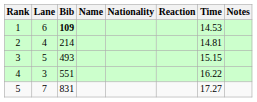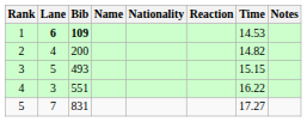1 | Lane: normal -> bold
2 | Bib: 214 -> 200
2 | Time: 14.81 -> 14.82
